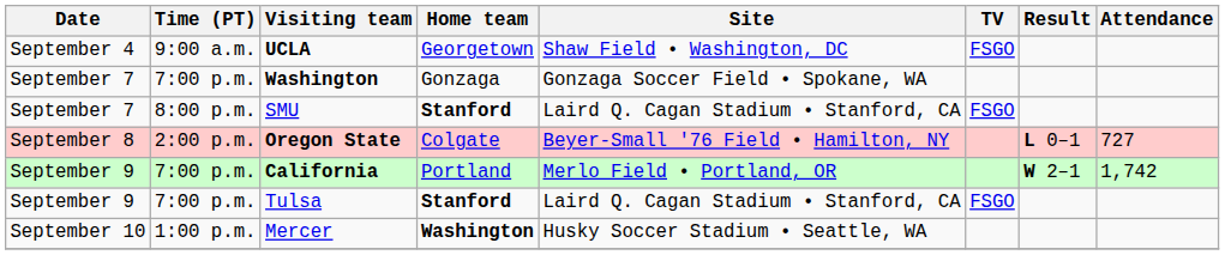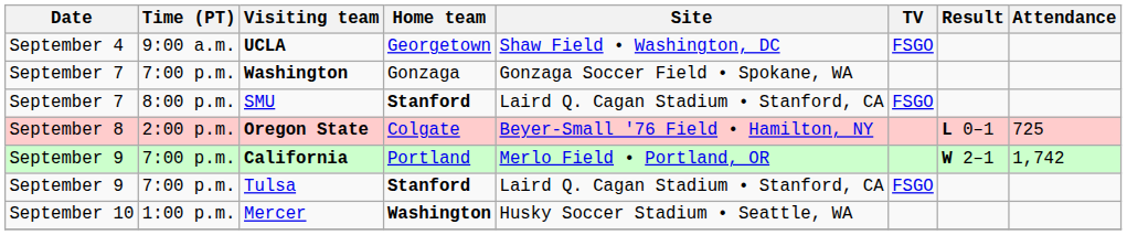Oregon State | Attendance: 727 -> 725
